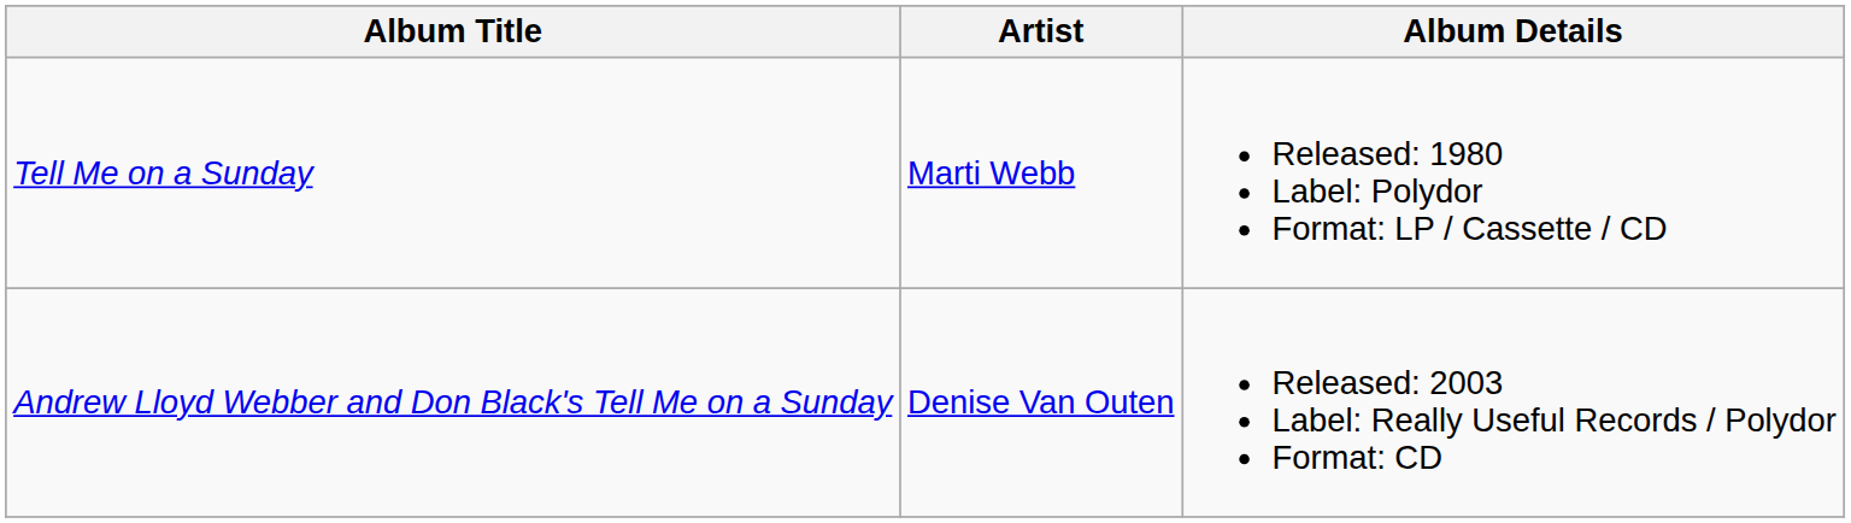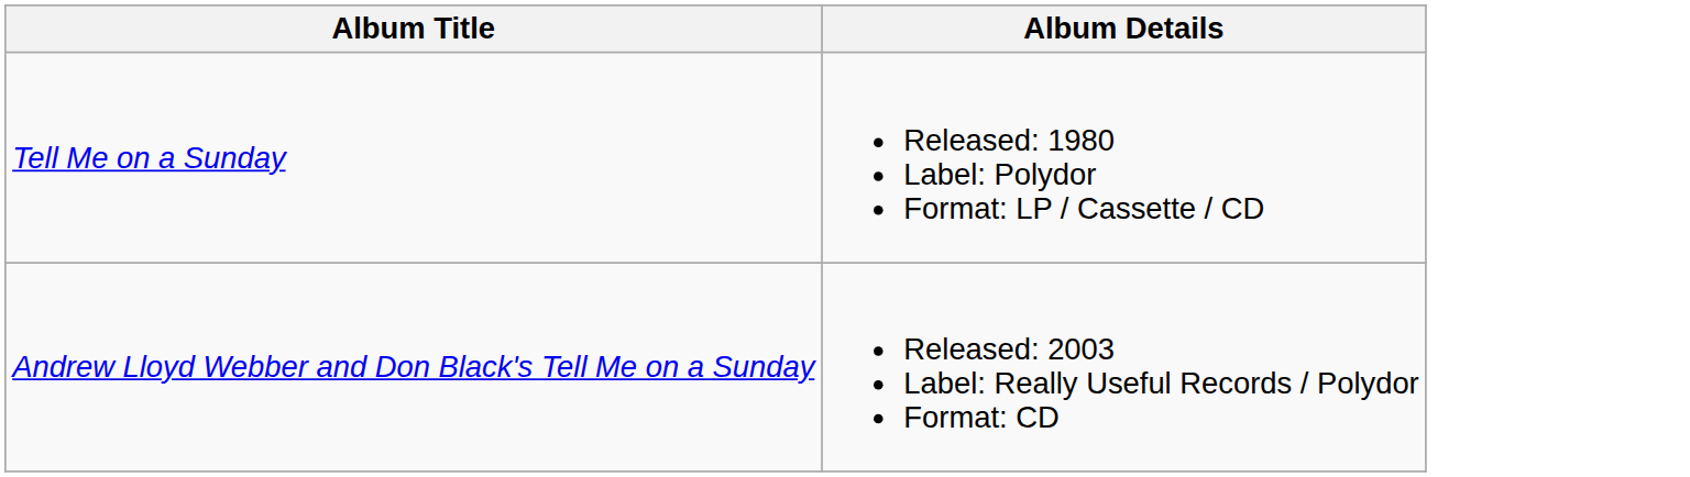- column: Artist | Marti Webb | Denise Van Outen
